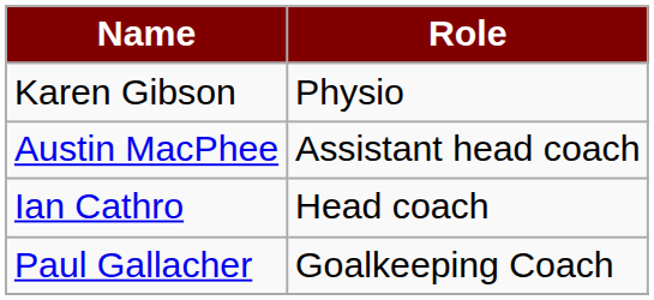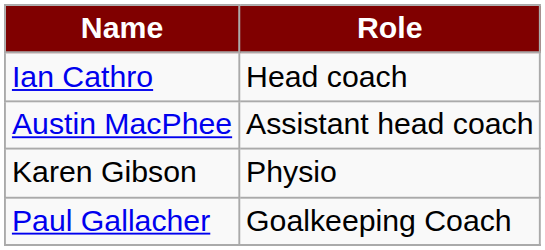rows swapped: Ian Cathro <-> Karen Gibson
